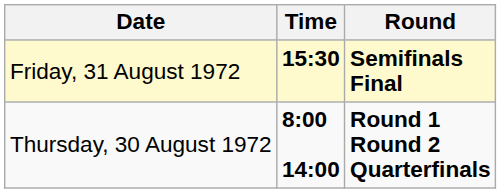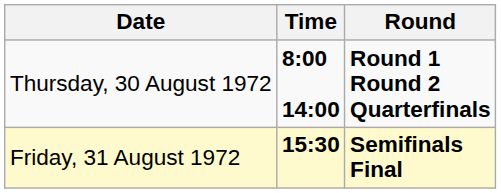rows swapped: Thursday, 30 August 1972 <-> Friday, 31 August 1972
